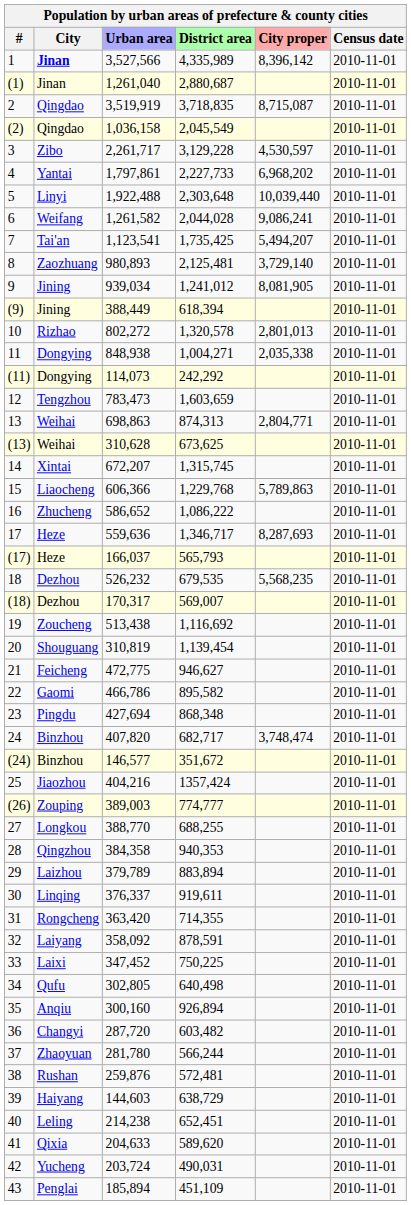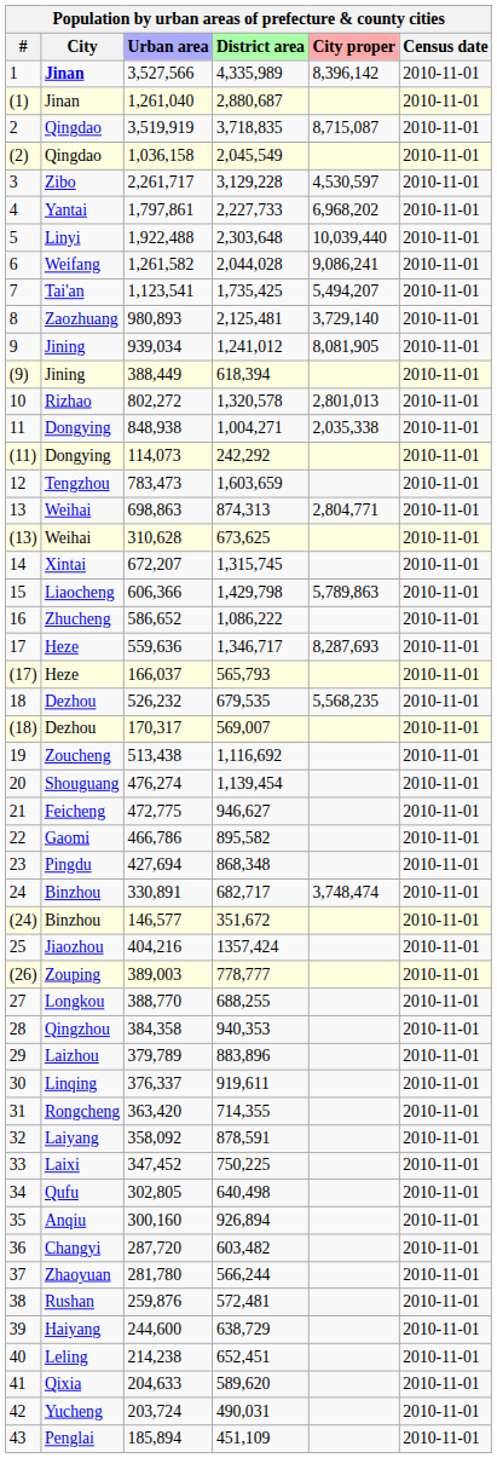15 | District area: 1,229,768 -> 1,429,798
20 | Urban area: 310,819 -> 476,274
24 | Urban area: 407,820 -> 330,891
(26) | District area: 774,777 -> 778,777
29 | District area: 883,894 -> 883,896
39 | Urban area: 144,603 -> 244,600
